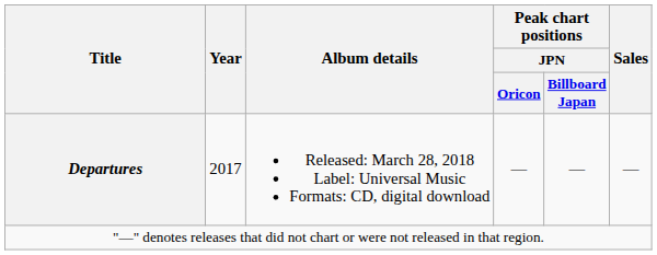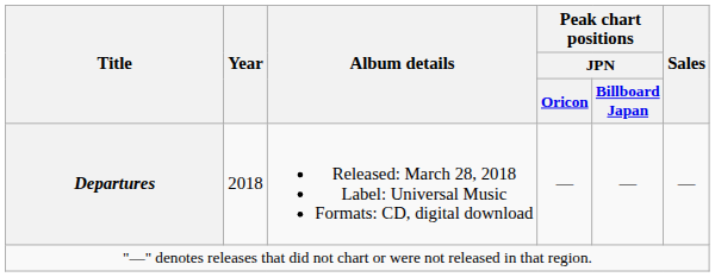Departures | Year: 2017 -> 2018
